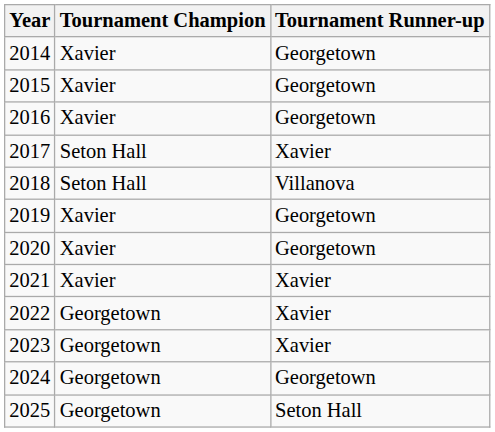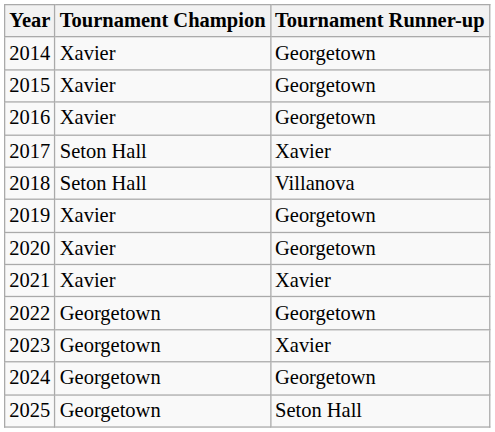2022 | Tournament Runner-up: Xavier -> Georgetown
